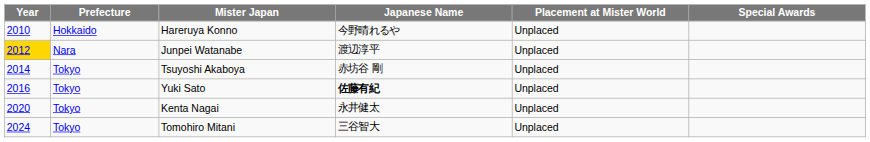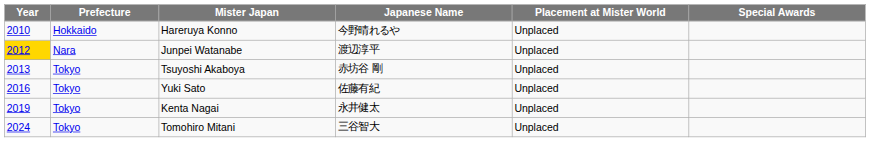Tsuyoshi Akaboya | Year: 2014 -> 2013
Yuki Sato | Japanese Name: bold -> normal
Kenta Nagai | Year: 2020 -> 2019
